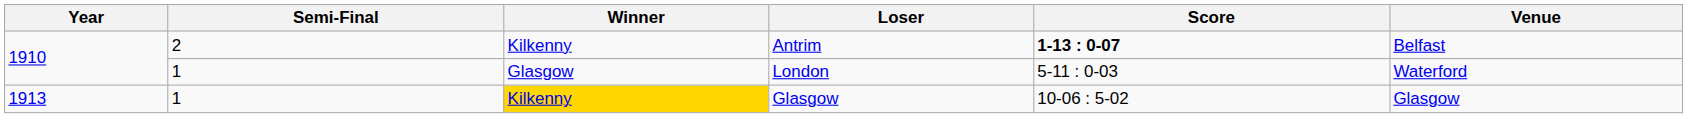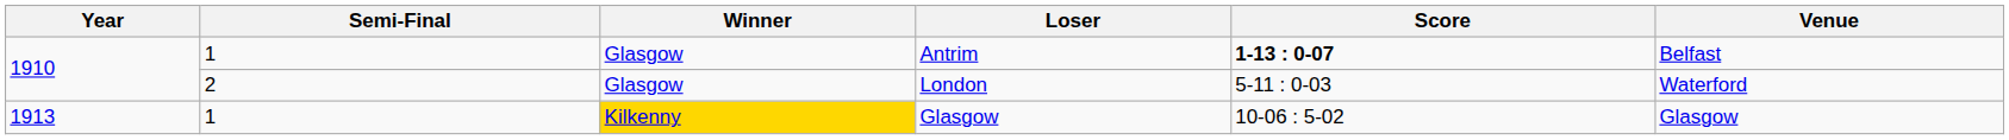Antrim | Semi-Final: 2 -> 1
Antrim | Winner: Kilkenny -> Glasgow
London | Semi-Final: 1 -> 2
